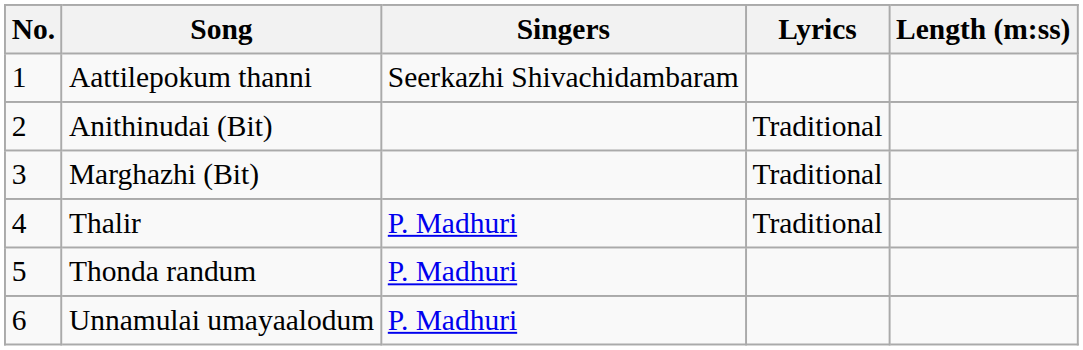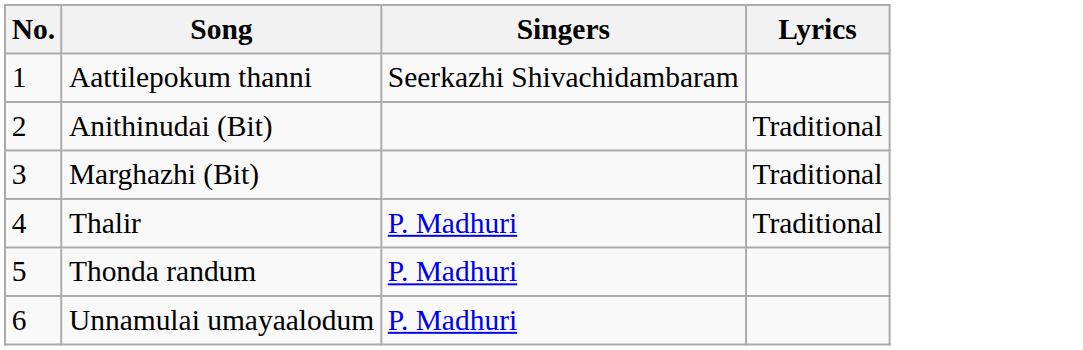- column: Length (m:ss)
